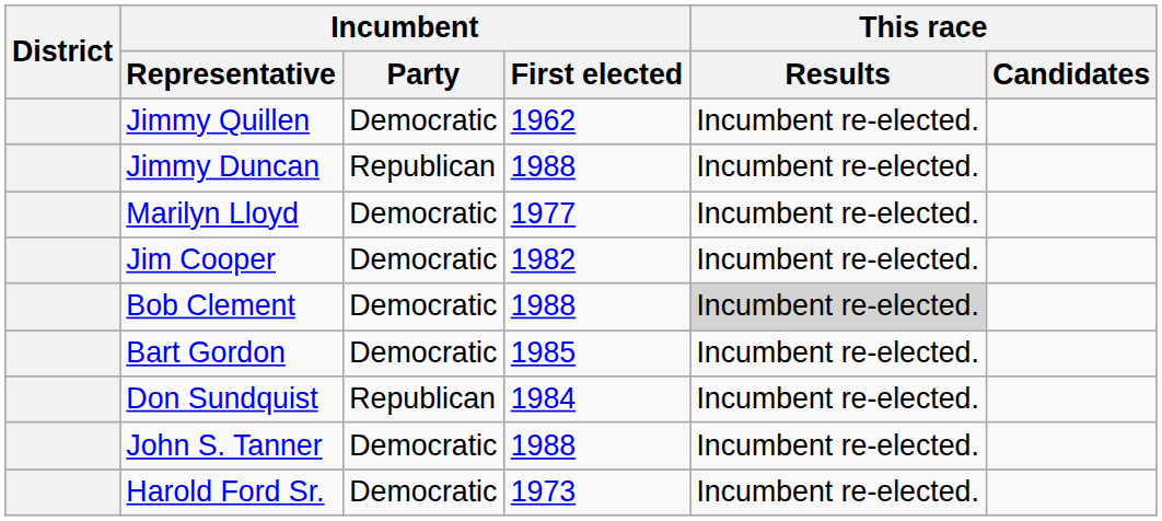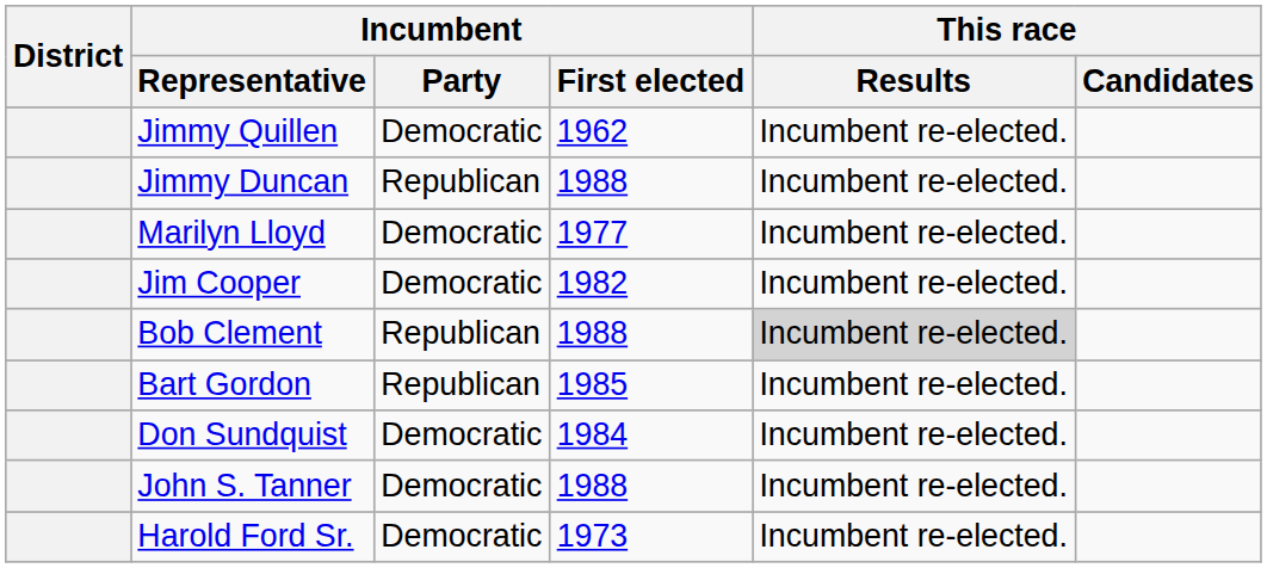Bob Clement | Incumbent / Party: Democratic -> Republican
Bart Gordon | Incumbent / Party: Democratic -> Republican
Don Sundquist | Incumbent / Party: Republican -> Democratic
